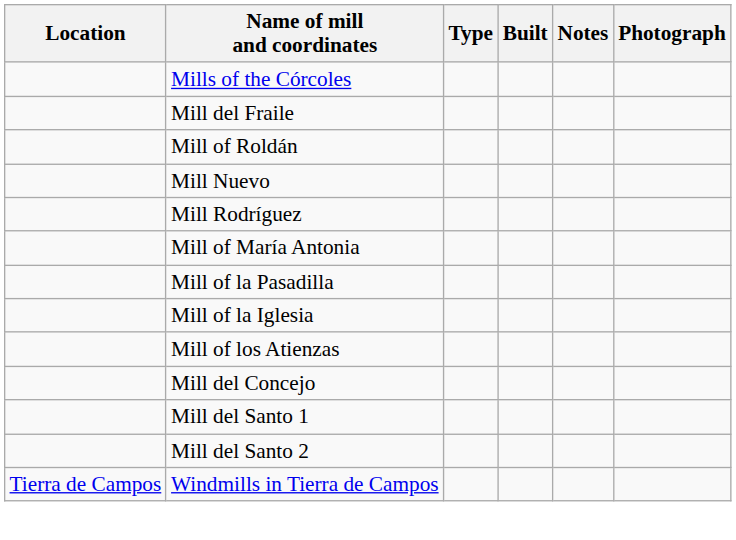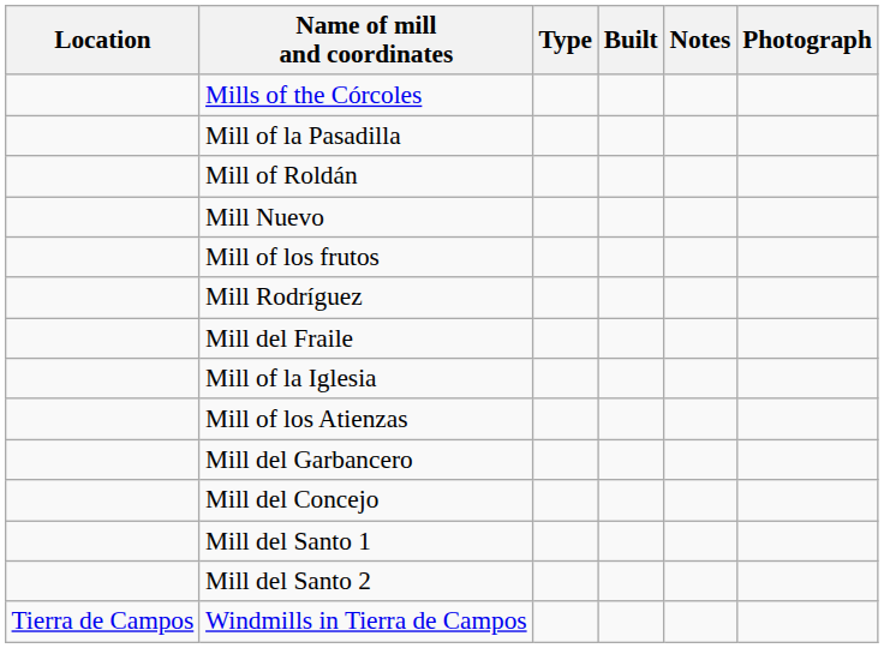rows swapped: Mill of la Pasadilla <-> Mill del Fraile
+ row: Mill of los frutos
- row: Mill of María Antonia
+ row: Mill del Garbancero
